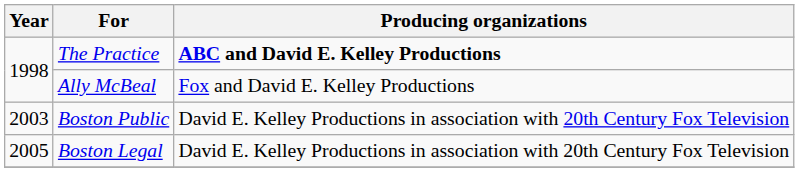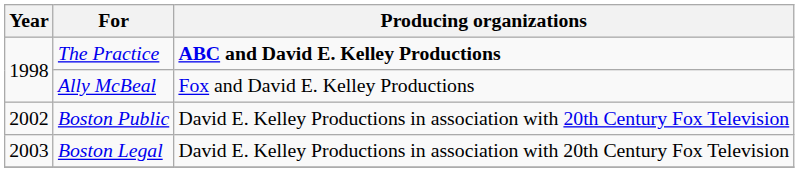Boston Public | Year: 2003 -> 2002
Boston Legal | Year: 2005 -> 2003
